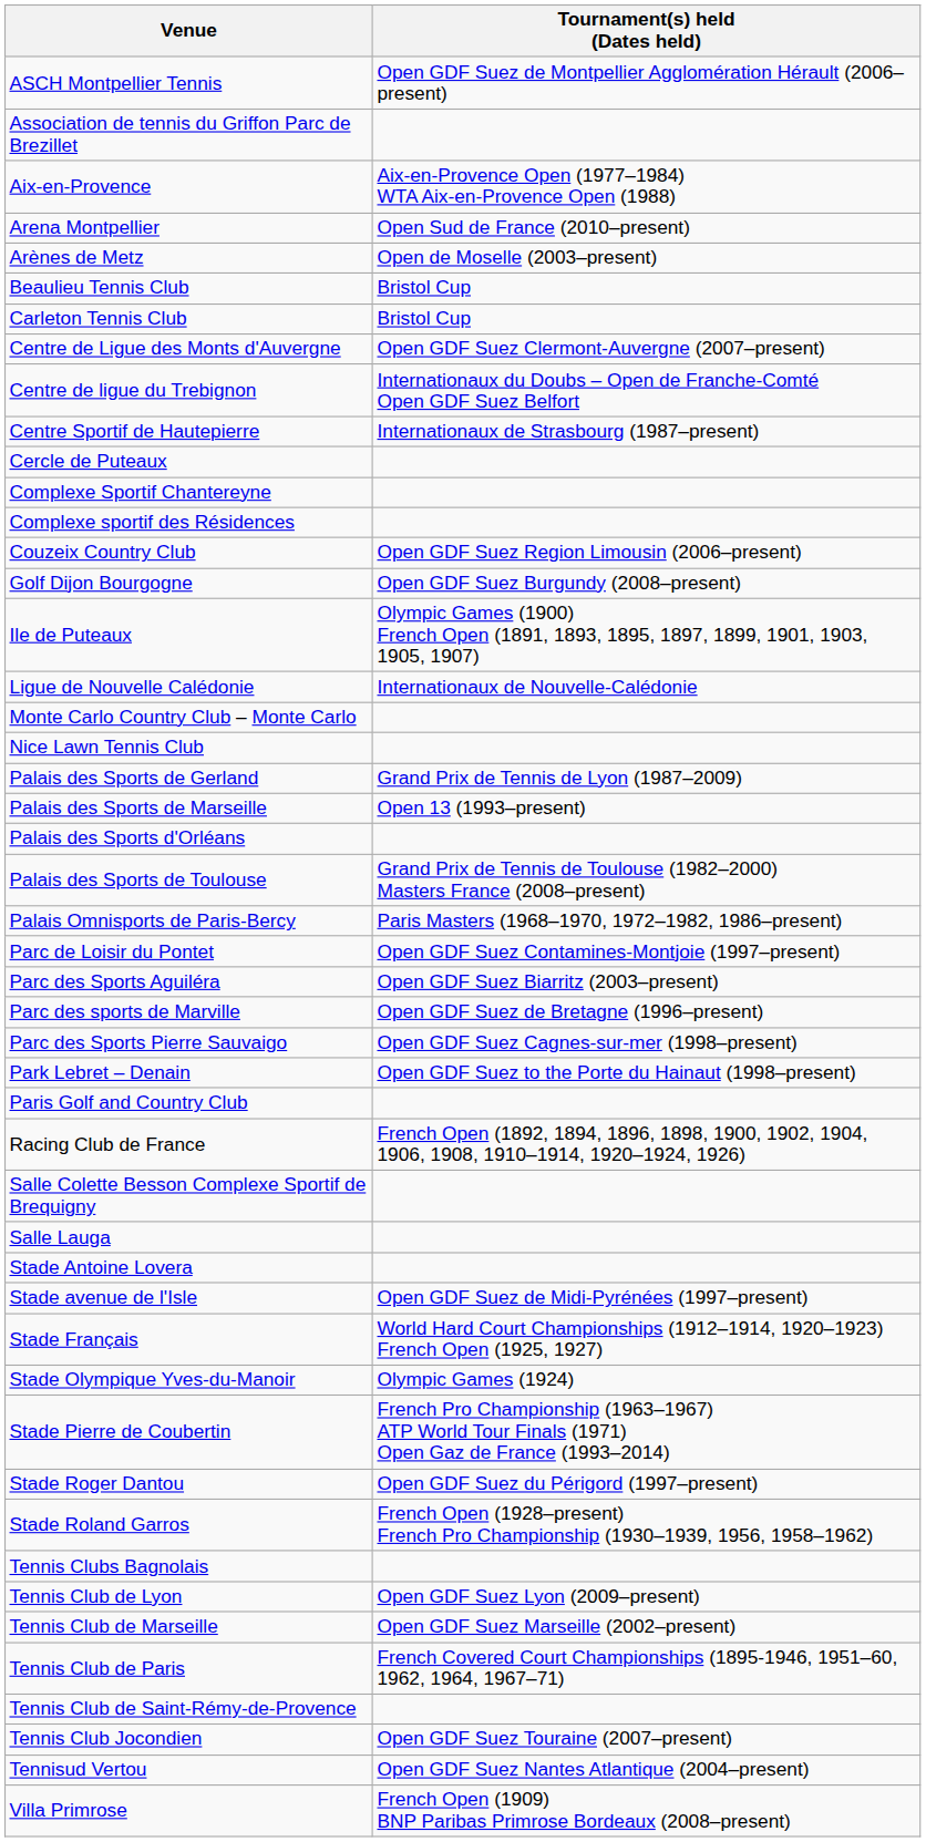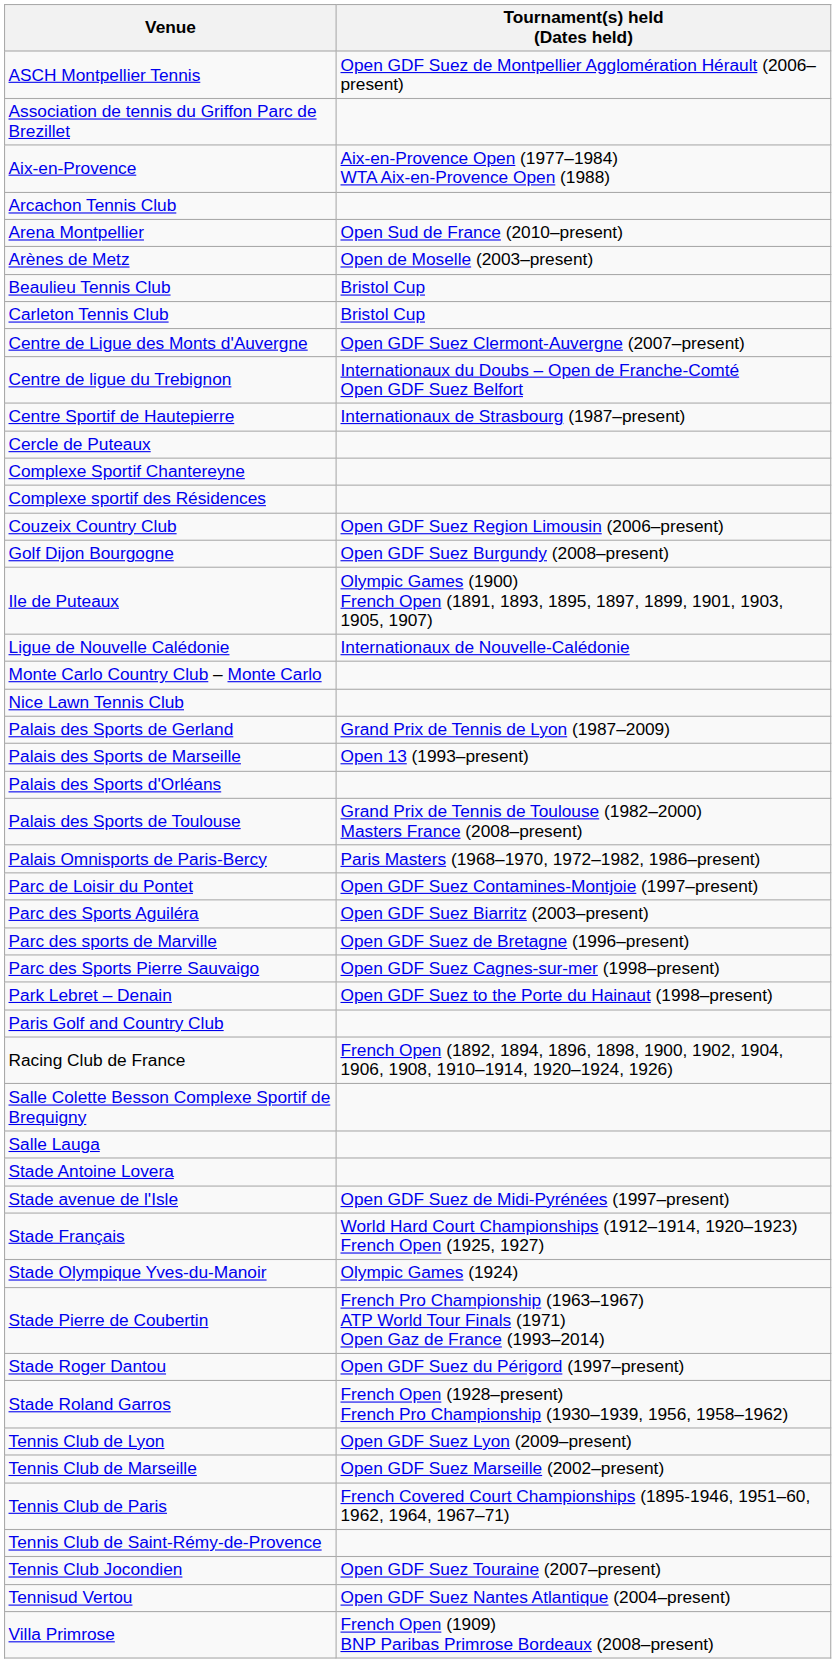+ row: Arcachon Tennis Club
- row: Tennis Clubs Bagnolais
